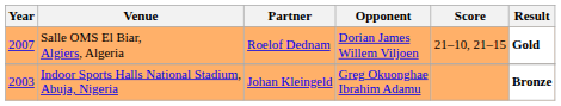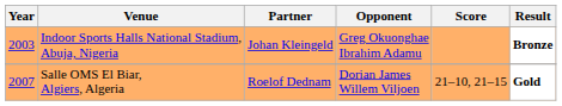rows swapped: Salle OMS El Biar, Algiers, Algeria <-> Indoor Sports Halls National Stadium, Abuja, Nigeria
